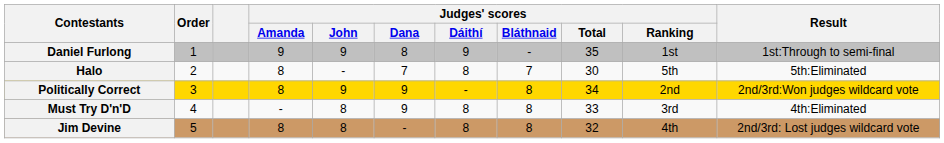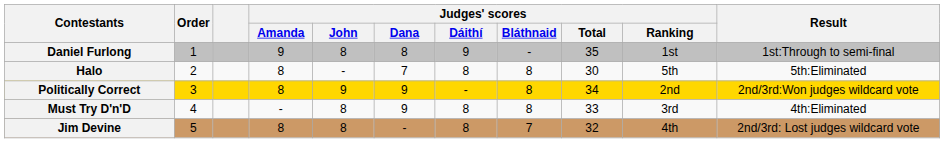Daniel Furlong | Judges' scores / John: 9 -> 8
Halo | Judges' scores / Bláthnaid: 7 -> 8
Jim Devine | Judges' scores / Bláthnaid: 8 -> 7
